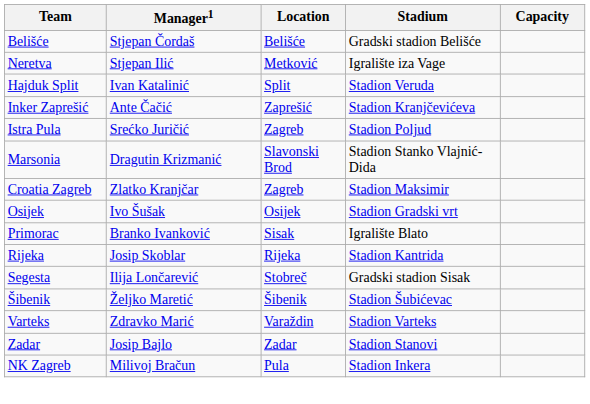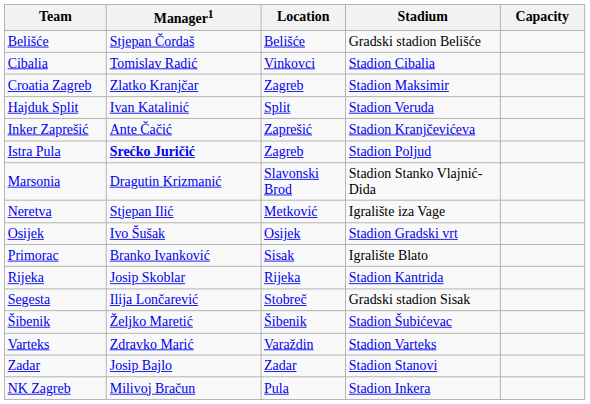+ row: Cibalia | Tomislav Radić | Vinkovci | Stadion Cibalia
rows swapped: Croatia Zagreb <-> Neretva
Istra Pula | Manager1: normal -> bold
